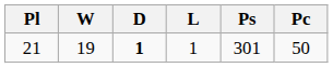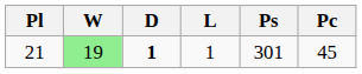21 | W: no background -> lightgreen background
21 | Pc: 50 -> 45
